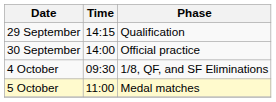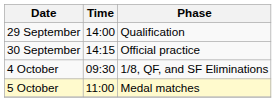29 September | Time: 14:15 -> 14:00
30 September | Time: 14:00 -> 14:15
